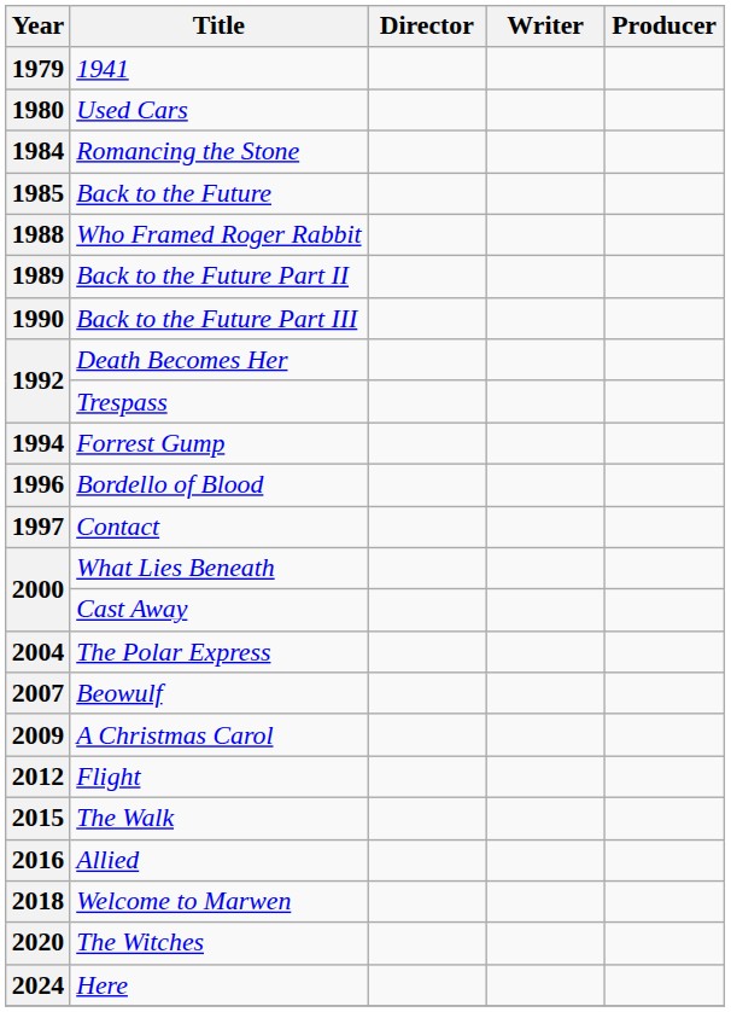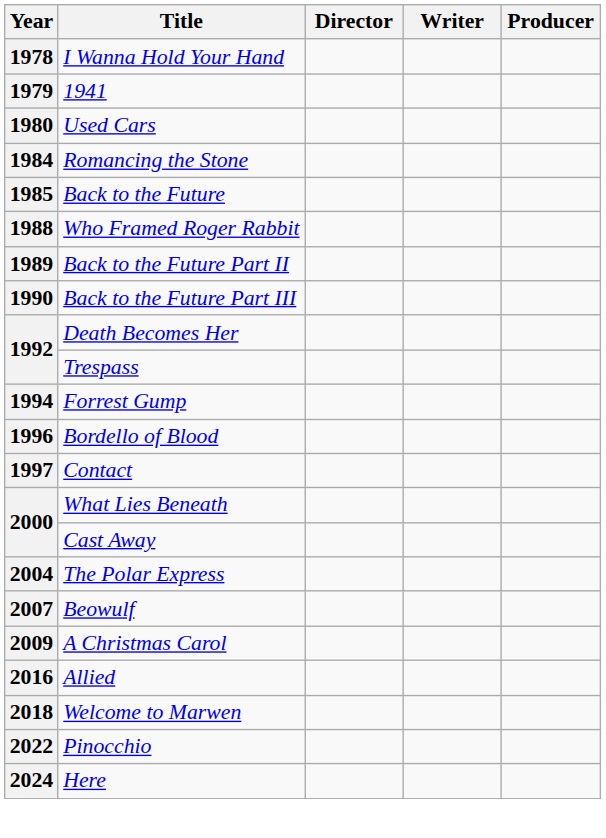+ row: 1978 | I Wanna Hold Your Hand
- row: 2012 | Flight
- row: 2015 | The Walk
- row: 2020 | The Witches
+ row: 2022 | Pinocchio
